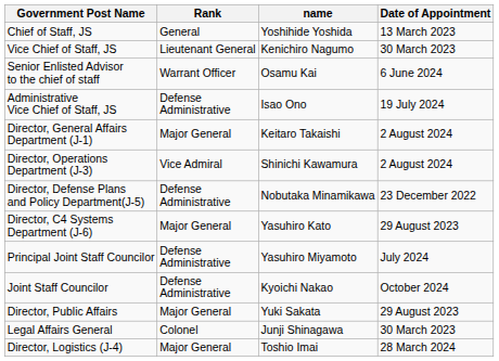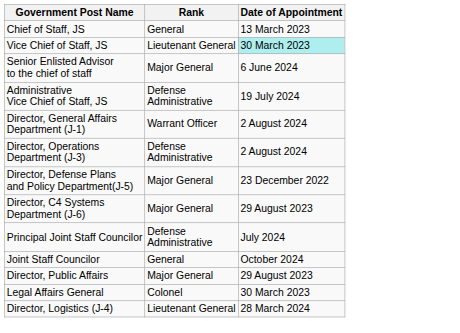- column: name | Yoshihide Yoshida | Kenichiro Nagumo | Osamu Kai | Isao Ono | Keitaro Takaishi | Shinichi Kawamura | Nobutaka Minamikawa | Yasuhiro Kato | Yasuhiro Miyamoto | Kyoichi Nakao | Yuki Sakata | Junji Shinagawa | Toshio Imai
Vice Chief of Staff, JS | Date of Appointment: no background -> paleturquoise background
Senior Enlisted Advisor to the chief of staff | Rank: Warrant Officer -> Major General
Director, General Affairs Department (J-1) | Rank: Major General -> Warrant Officer
Director, Operations Department (J-3) | Rank: Vice Admiral -> Defense Administrative
Director, Defense Plans and Policy Department(J-5) | Rank: Defense Administrative -> Major General
Joint Staff Councilor | Rank: Defense Administrative -> General
Director, Logistics (J-4) | Rank: Major General -> Lieutenant General
